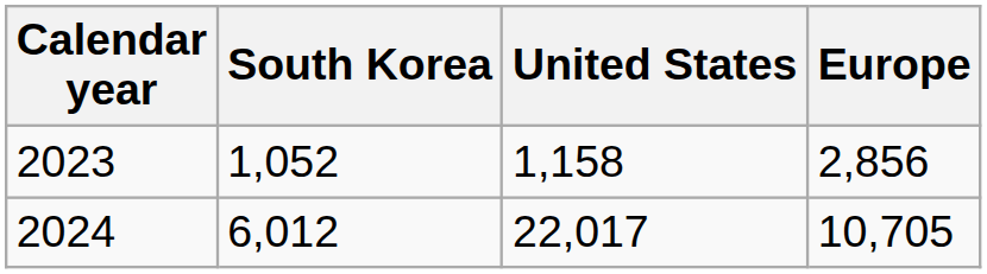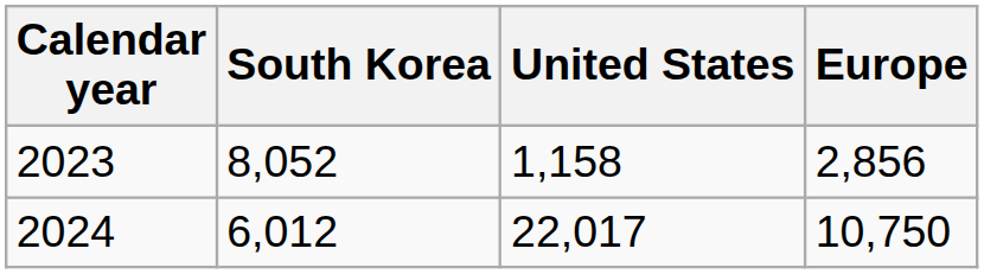2023 | South Korea: 1,052 -> 8,052
2024 | Europe: 10,705 -> 10,750
